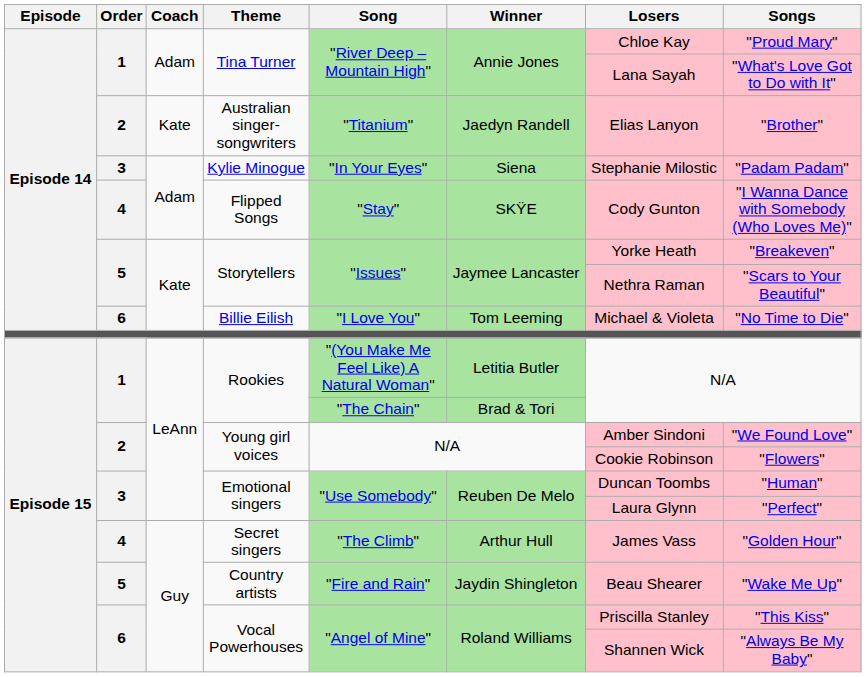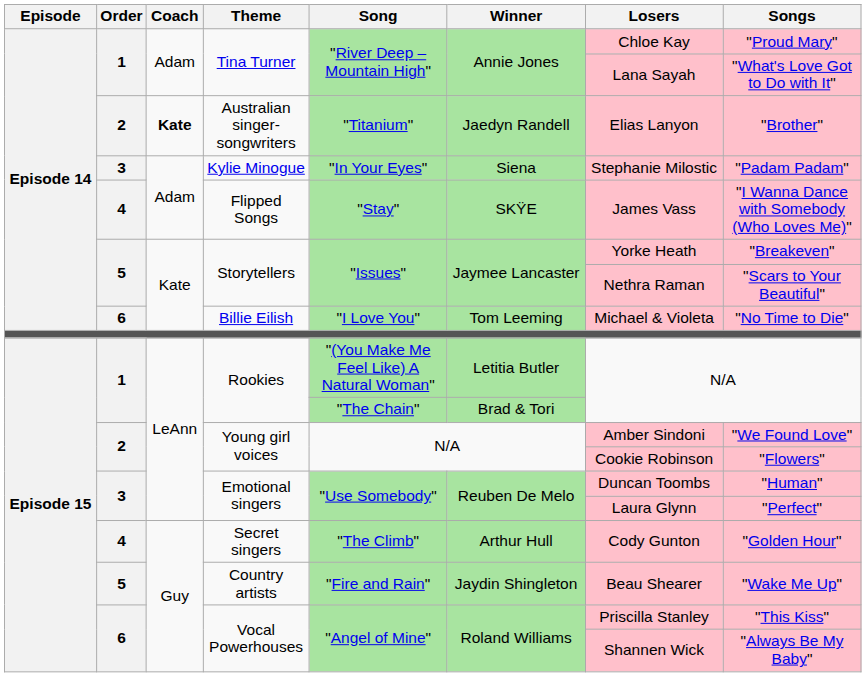Australian singer-songwriters | Coach: normal -> bold
Flipped Songs | Losers: Cody Gunton -> James Vass
Secret singers | Losers: James Vass -> Cody Gunton
